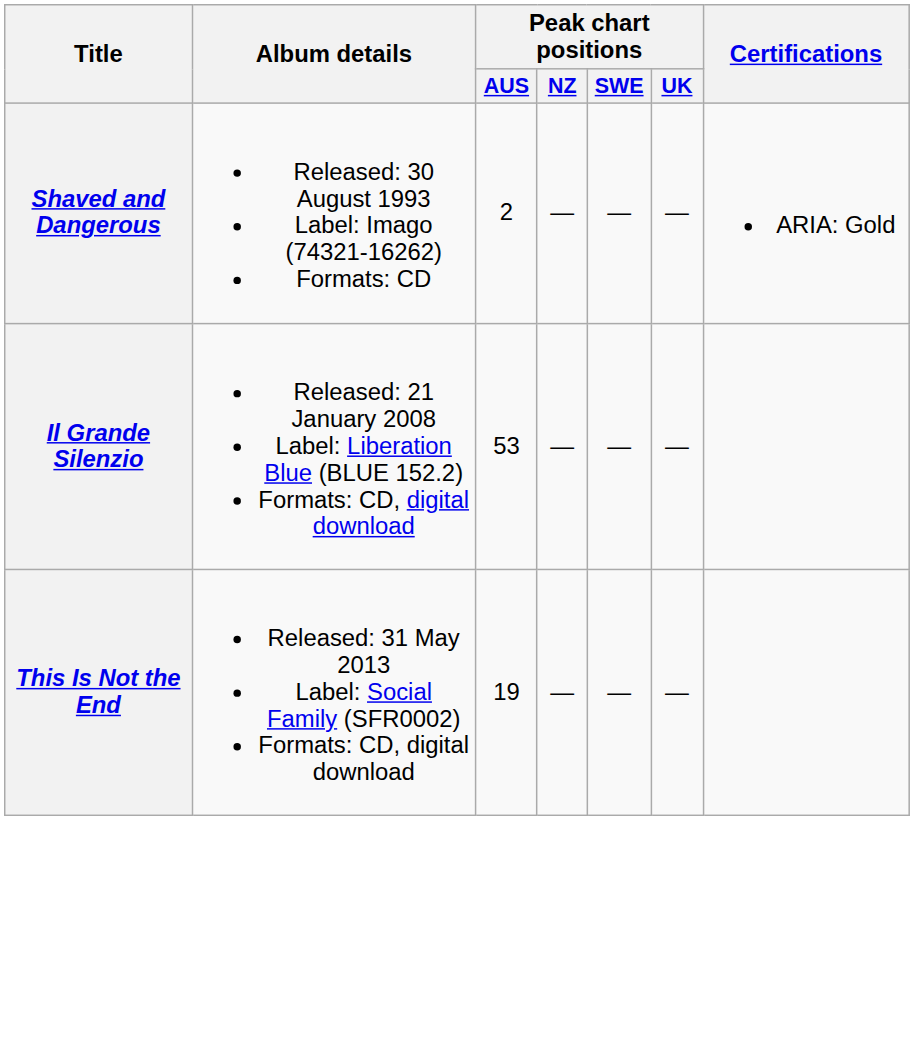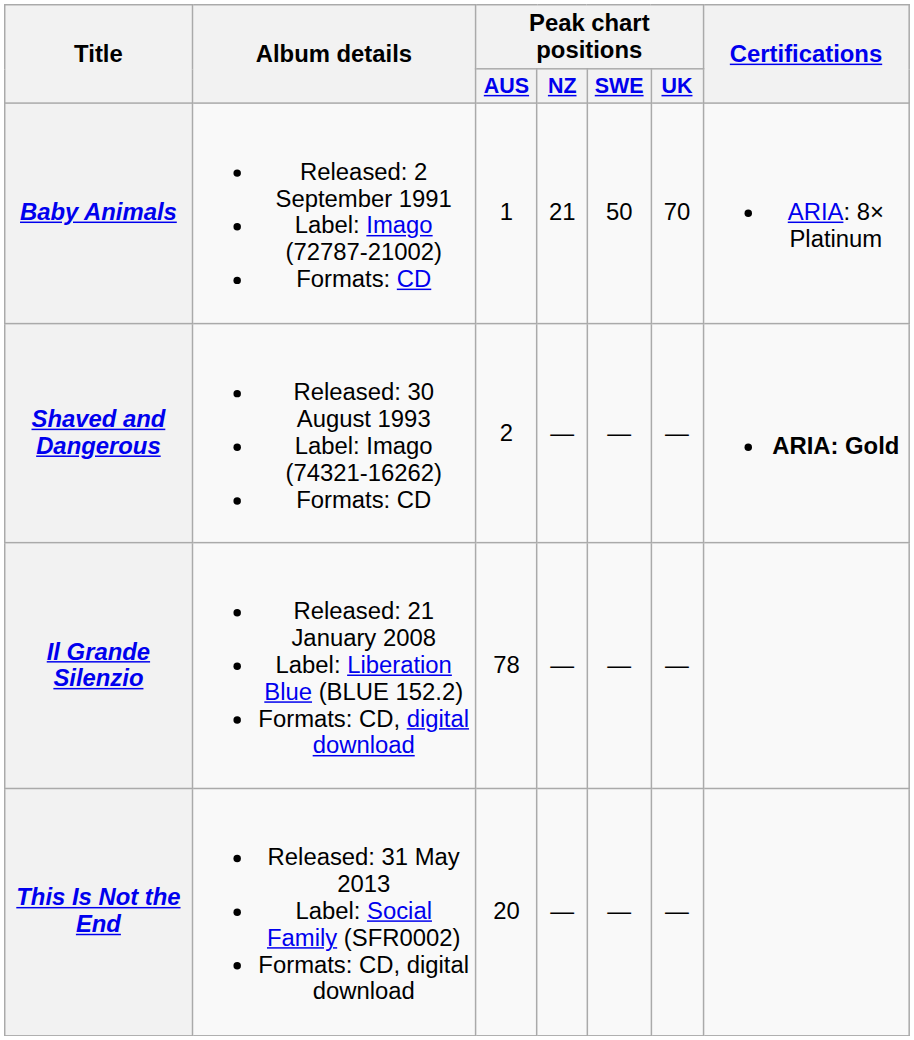+ row: Baby Animals | Released: 2 September 1991 Label: Imago (72787-21002) Formats: CD | 1 | 21 | 50 | 70 | ARIA: 8× Platinum
Shaved and Dangerous | Certifications: normal -> bold
Il Grande Silenzio | Peak chart positions / AUS: 53 -> 78
This Is Not the End | Peak chart positions / AUS: 19 -> 20
